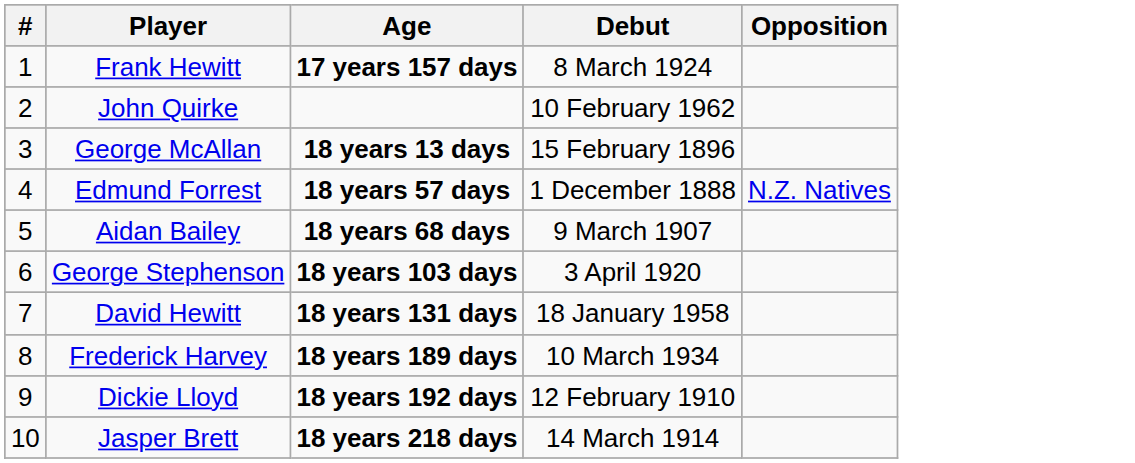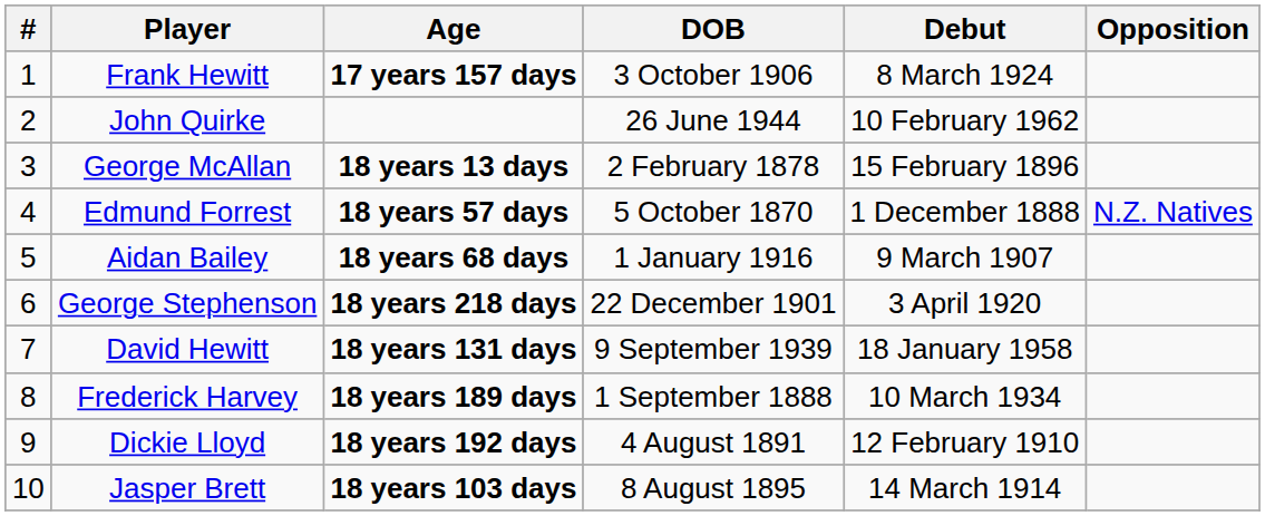+ column: DOB | 3 October 1906 | 26 June 1944 | 2 February 1878 | 5 October 1870 | 1 January 1916 | 22 December 1901 | 9 September 1939 | 1 September 1888 | 4 August 1891 | 8 August 1895
George Stephenson | Age: 18 years 103 days -> 18 years 218 days
Jasper Brett | Age: 18 years 218 days -> 18 years 103 days
